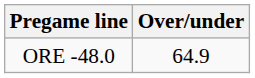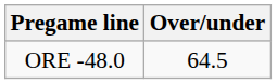ORE -48.0 | Over/under: 64.9 -> 64.5
